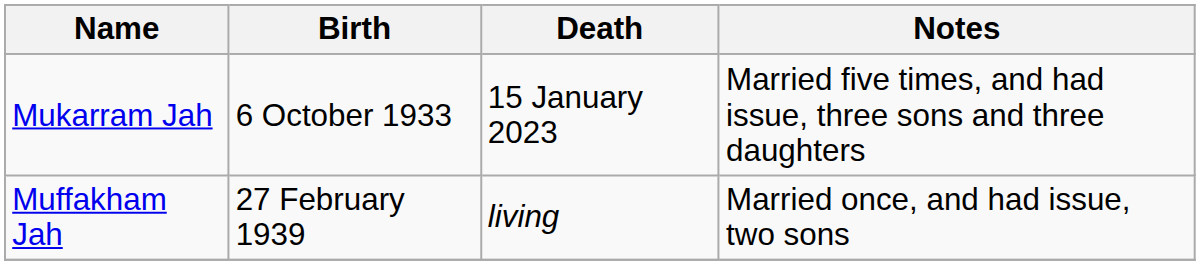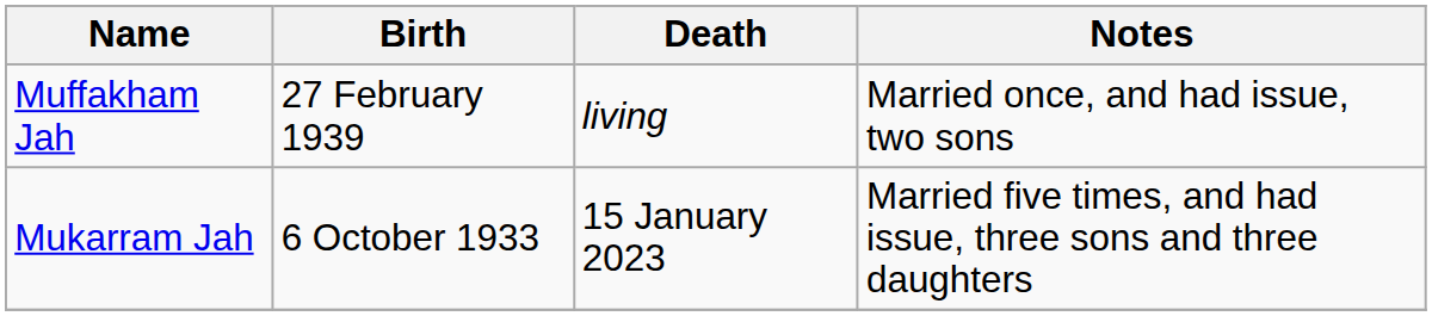rows swapped: Mukarram Jah <-> Muffakham Jah
